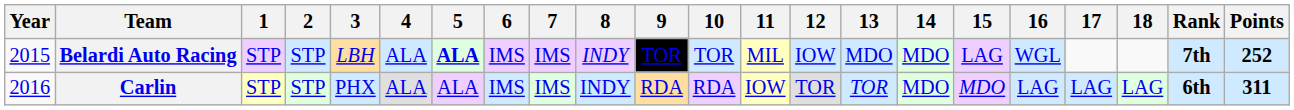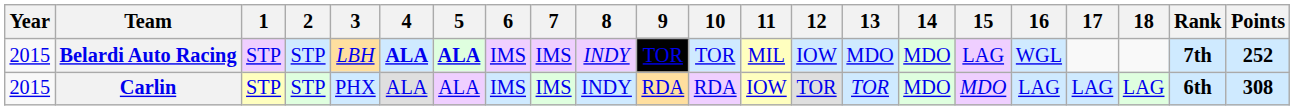Belardi Auto Racing | 4: normal -> bold
Carlin | Year: 2016 -> 2015
Carlin | Points: 311 -> 308
